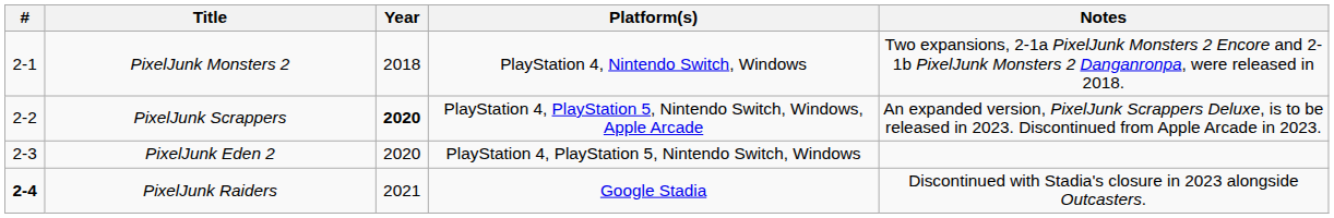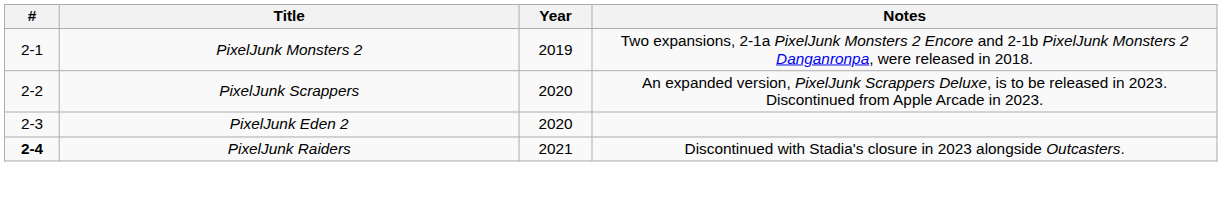- column: Platform(s) | PlayStation 4, Nintendo Switch, Windows | PlayStation 4, PlayStation 5, Nintendo Switch, Windows, Apple Arcade | PlayStation 4, PlayStation 5, Nintendo Switch, Windows | Google Stadia
PixelJunk Monsters 2 | Year: 2018 -> 2019
PixelJunk Scrappers | Year: bold -> normal
